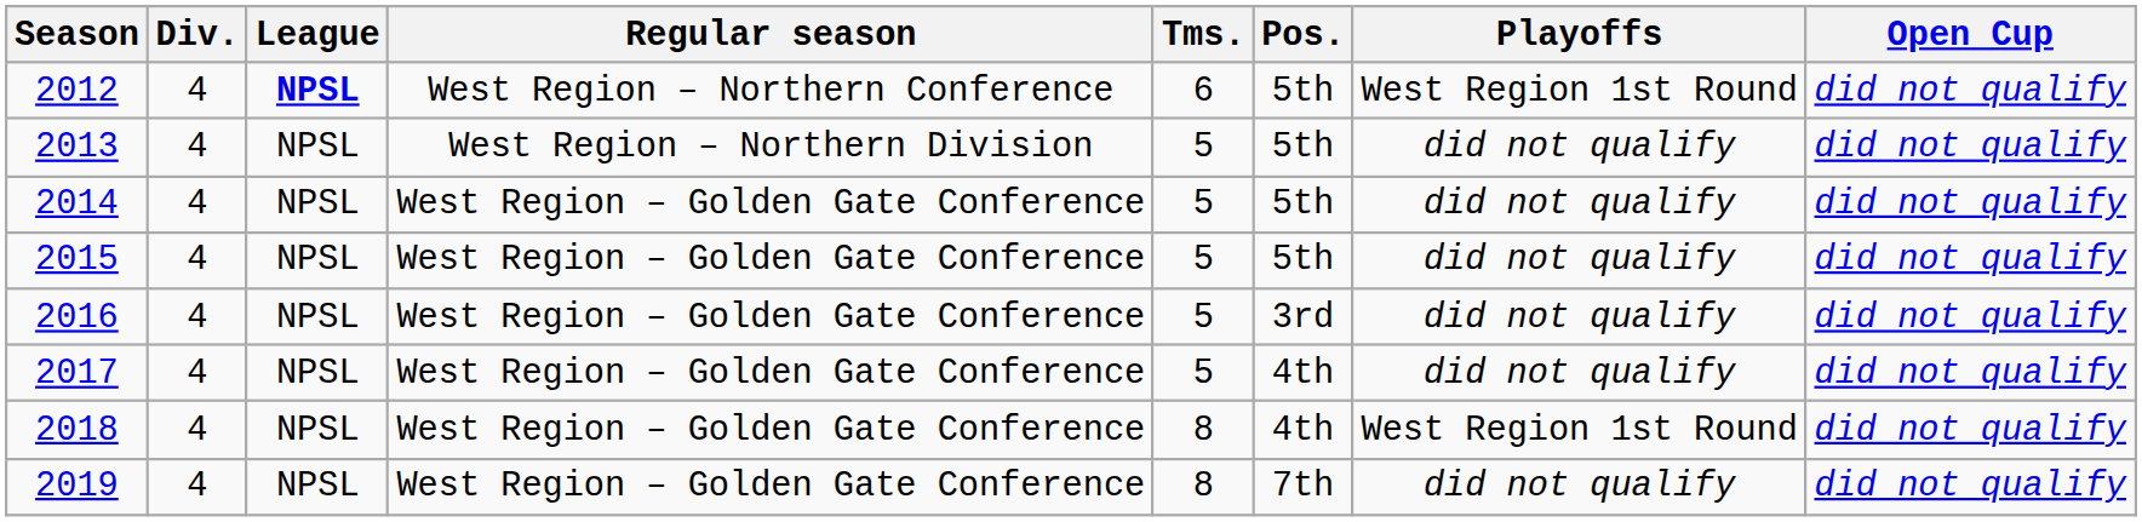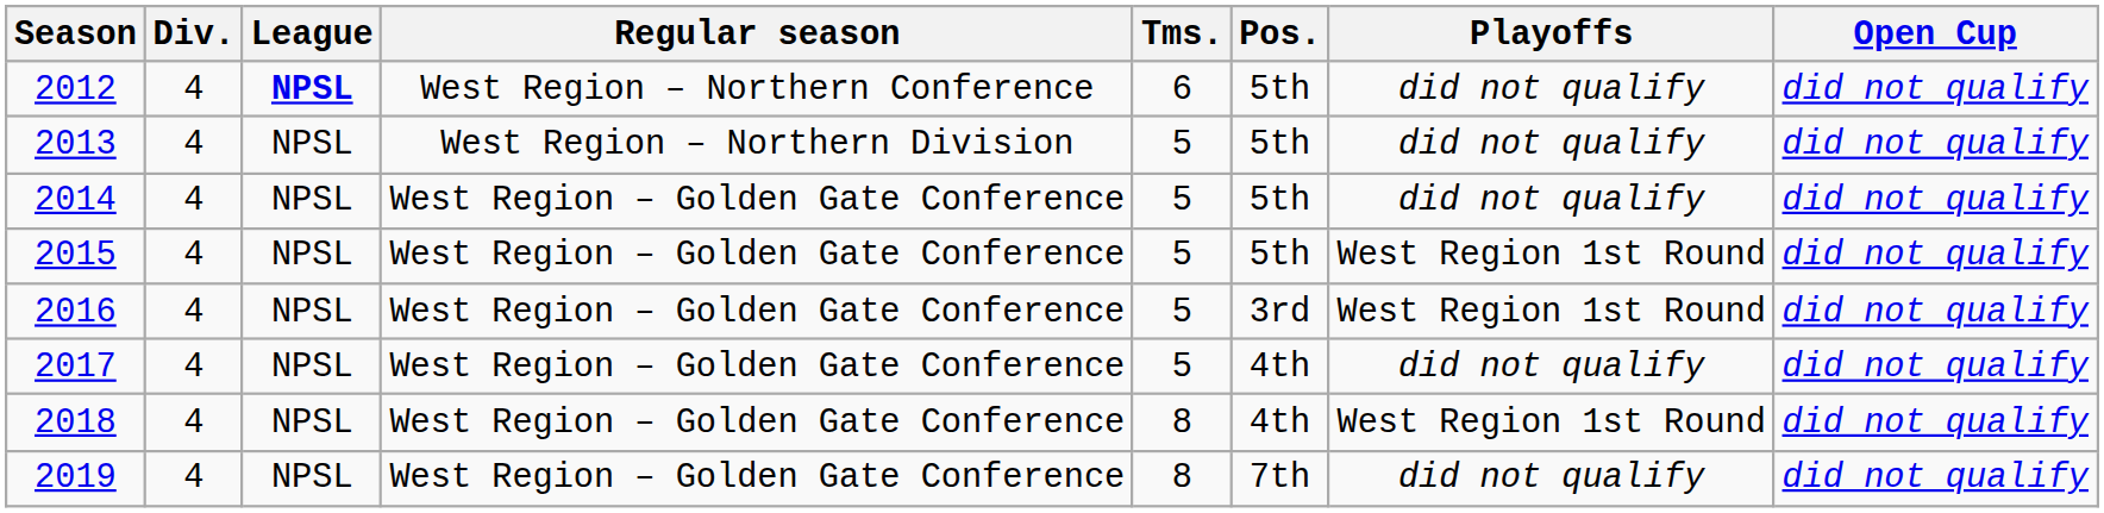2012 | Playoffs: West Region 1st Round -> did not qualify
2015 | Playoffs: did not qualify -> West Region 1st Round
2016 | Playoffs: did not qualify -> West Region 1st Round
